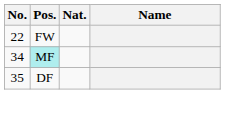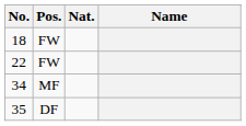+ row: 18 | FW
34 | Pos.: paleturquoise background -> no background
